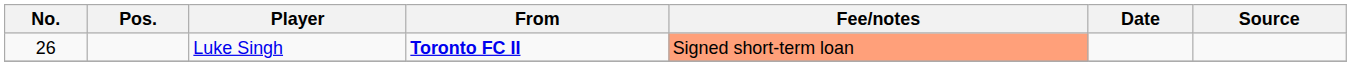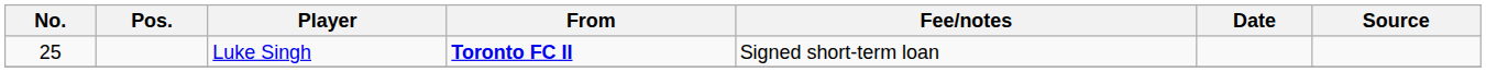Luke Singh | No.: 26 -> 25
Luke Singh | Fee/notes: lightsalmon background -> no background
